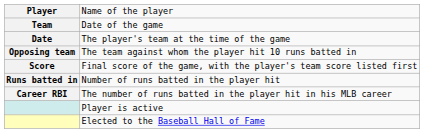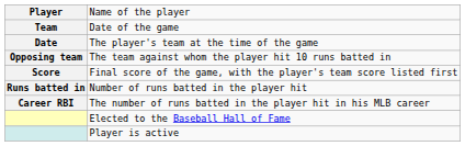rows swapped: Elected to the Baseball Hall of Fame <-> Player is active
